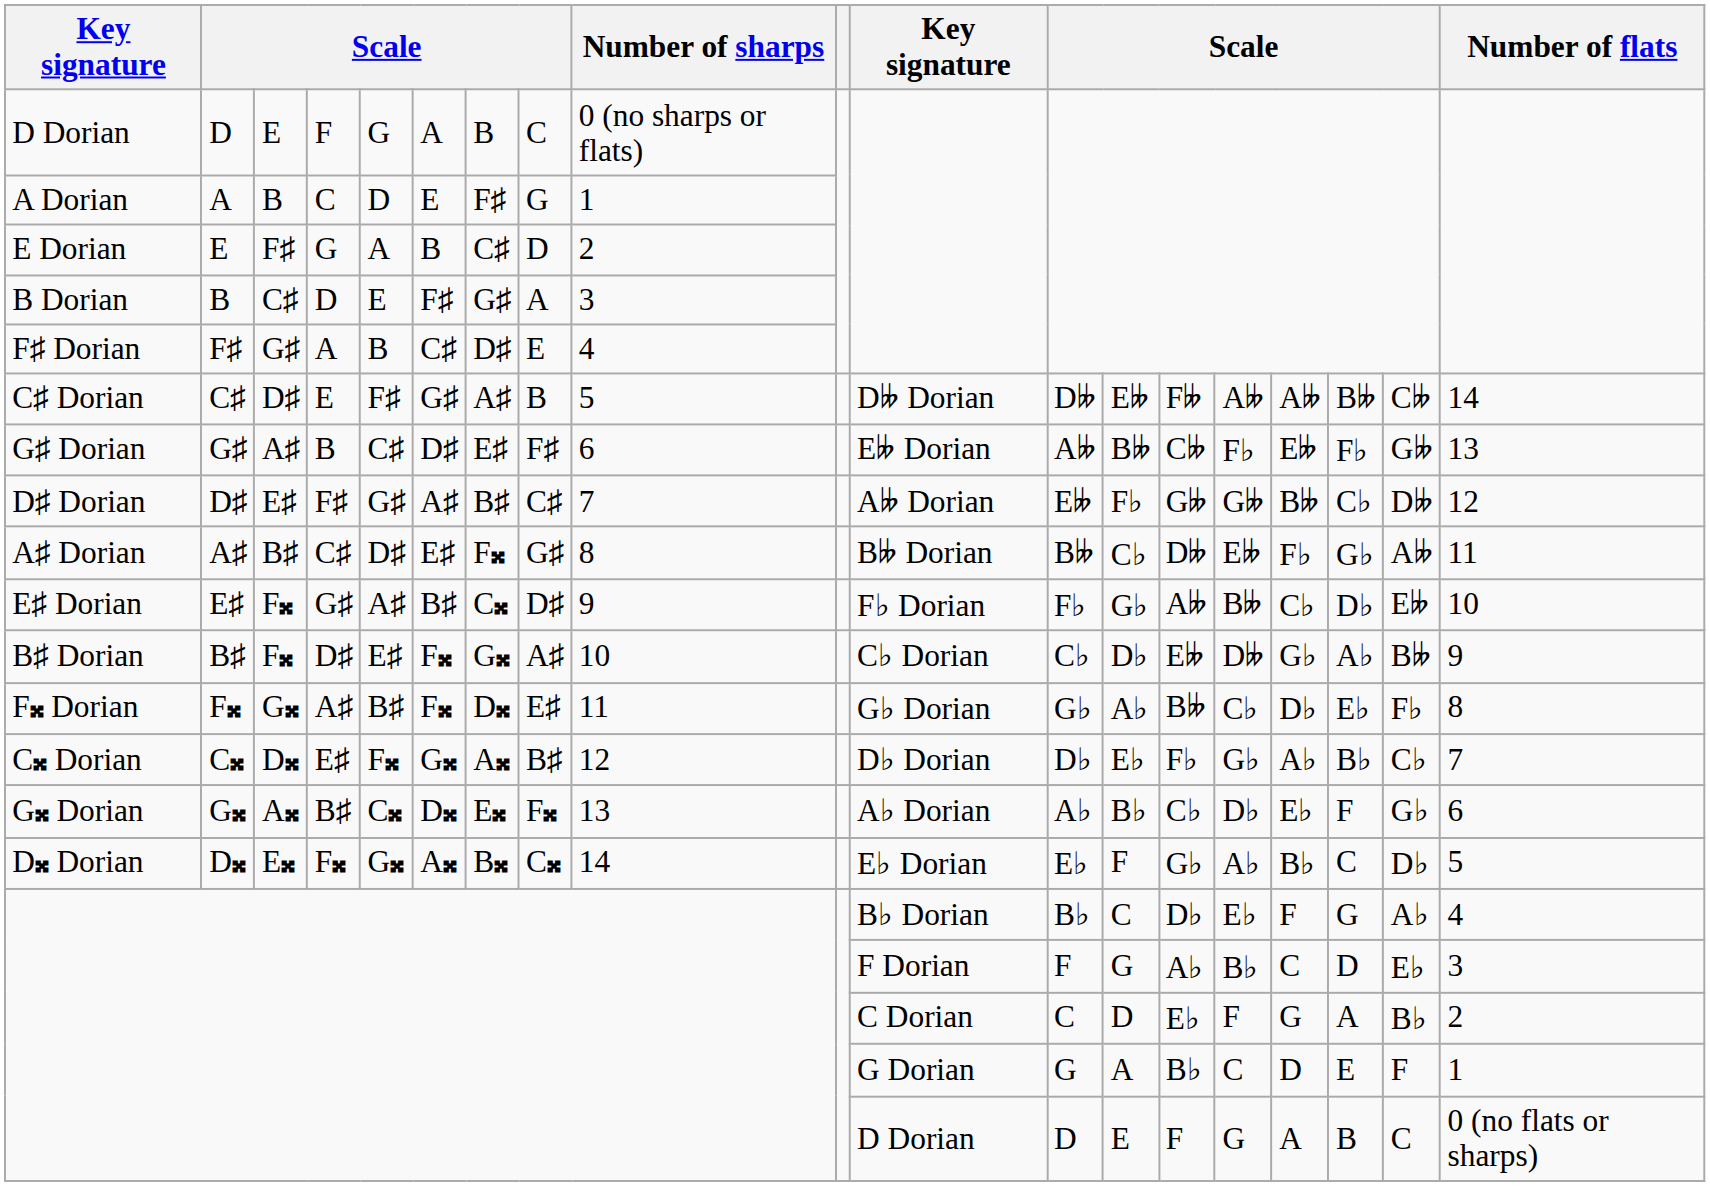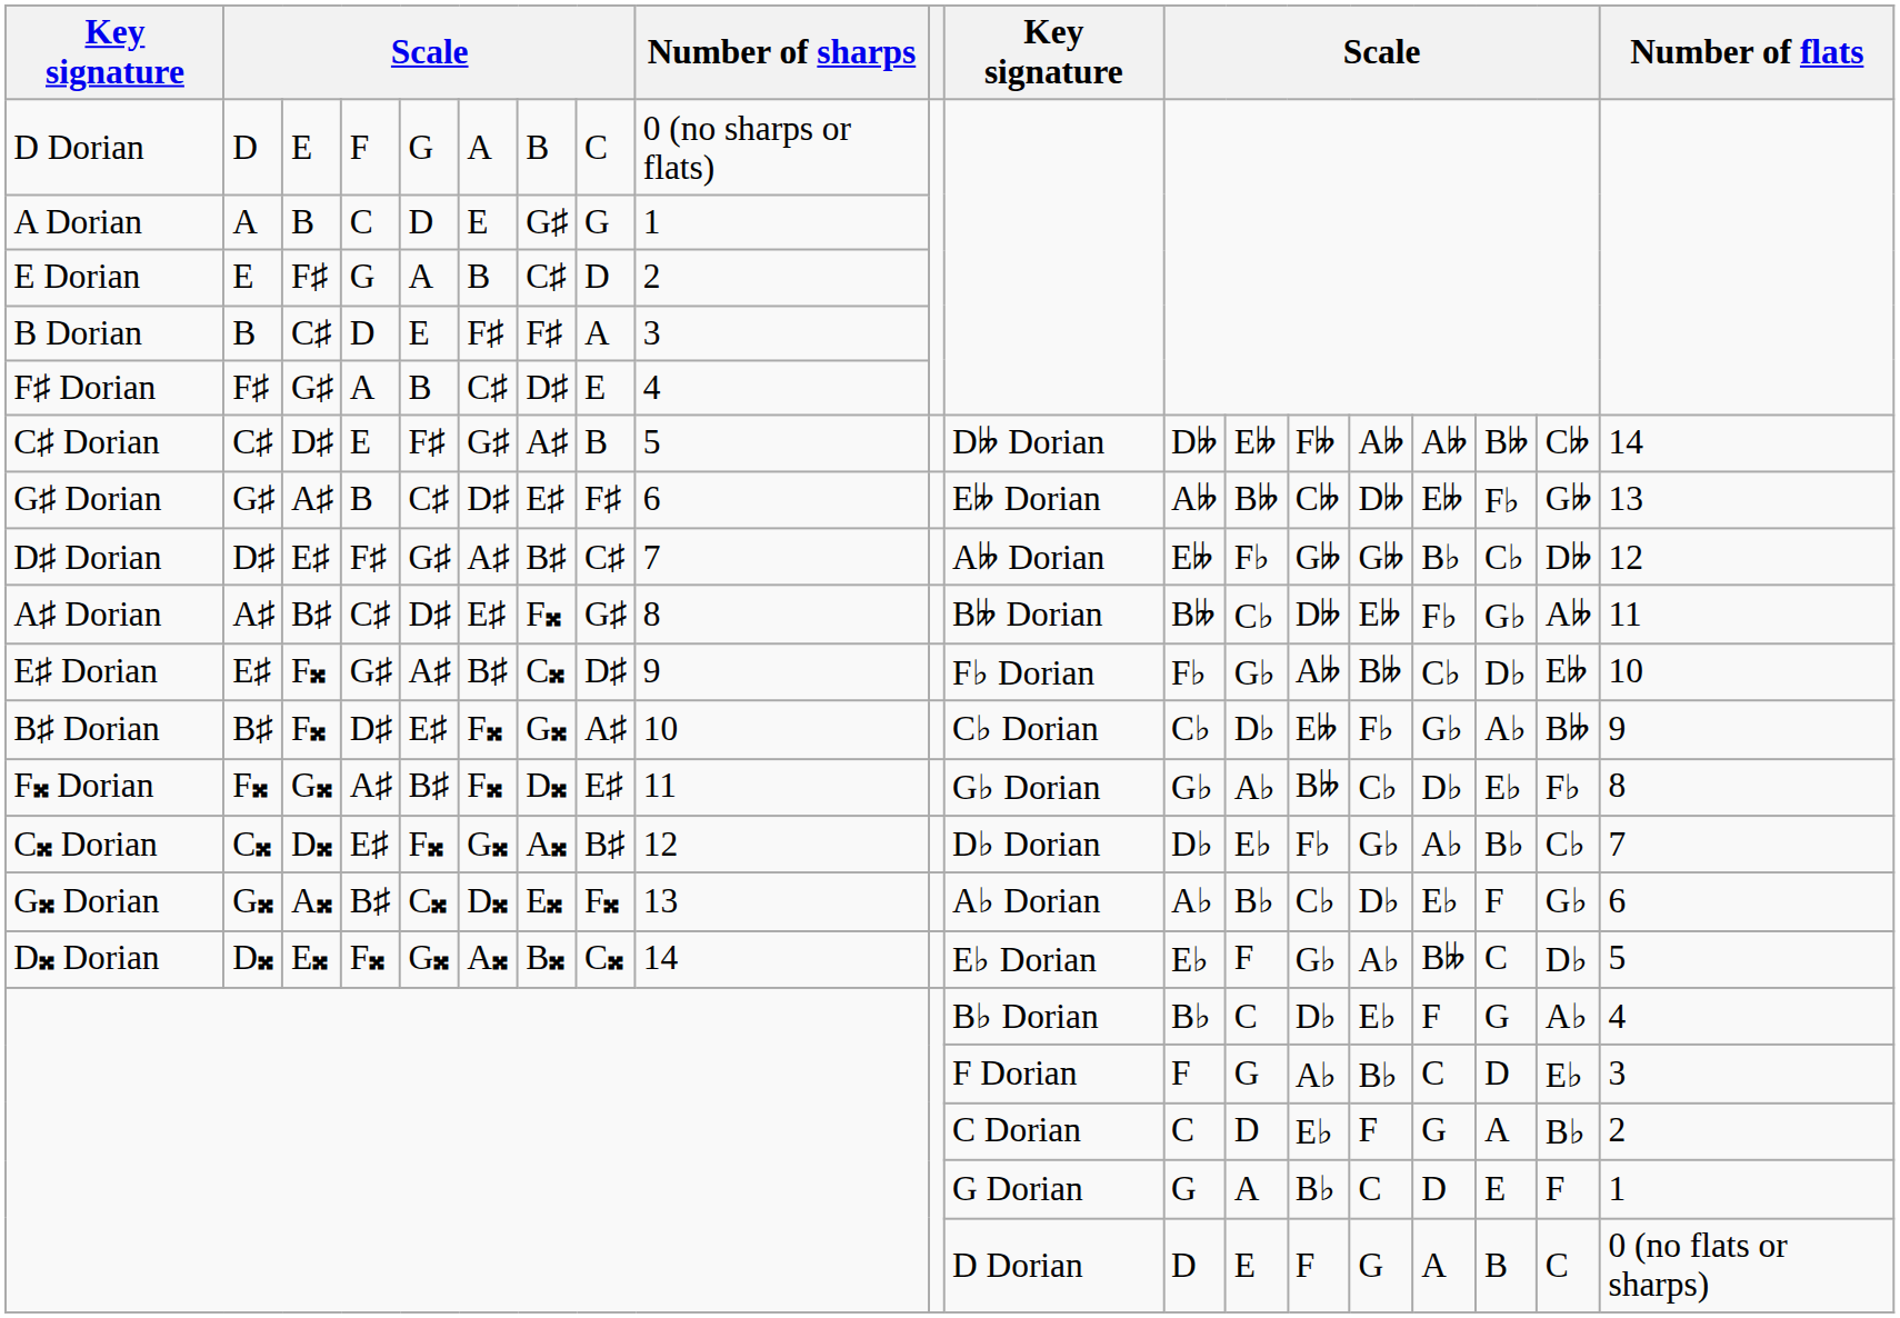A Dorian | column 7: F♯ -> G♯
B Dorian | column 7: G♯ -> F♯
G♯ Dorian | column 15: F♭ -> D𝄫
D♯ Dorian | column 16: B𝄫 -> B♭
B♯ Dorian | column 15: D𝄫 -> F♭
D𝄪 Dorian | column 16: B♭ -> B𝄫
